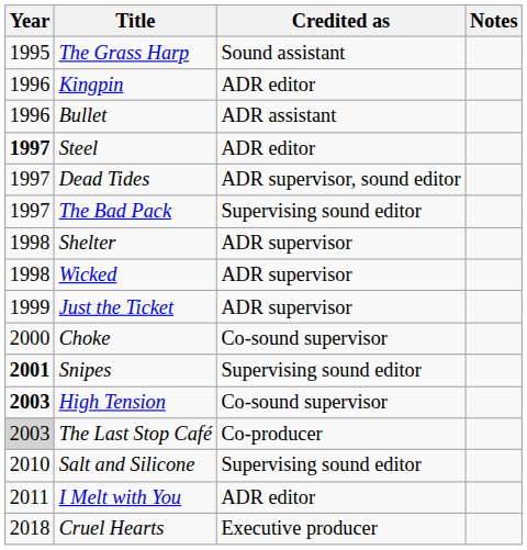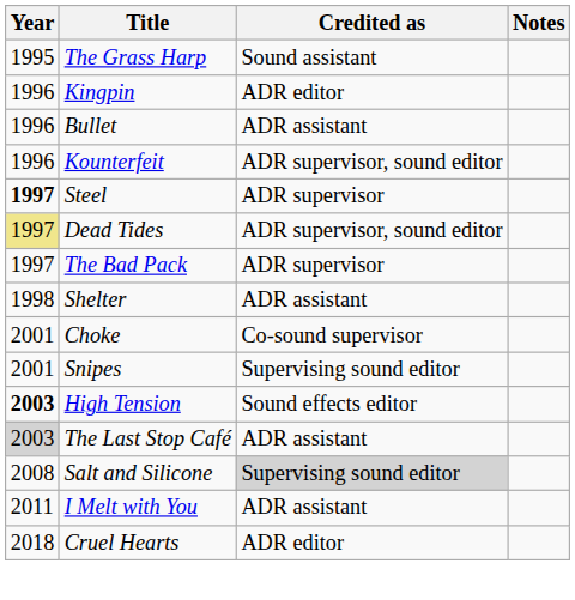+ row: 1996 | Kounterfeit | ADR supervisor, sound editor
Steel | Credited as: ADR editor -> ADR supervisor
Dead Tides | Year: no background -> khaki background
The Bad Pack | Credited as: Supervising sound editor -> ADR supervisor
Shelter | Credited as: ADR supervisor -> ADR assistant
- row: 1998 | Wicked | ADR supervisor
- row: 1999 | Just the Ticket | ADR supervisor
Choke | Year: 2000 -> 2001
Snipes | Year: bold -> normal
High Tension | Credited as: Co-sound supervisor -> Sound effects editor
The Last Stop Café | Credited as: Co-producer -> ADR assistant
Salt and Silicone | Year: 2010 -> 2008
Salt and Silicone | Credited as: no background -> lightgrey background
I Melt with You | Credited as: ADR editor -> ADR assistant
Cruel Hearts | Credited as: Executive producer -> ADR editor
